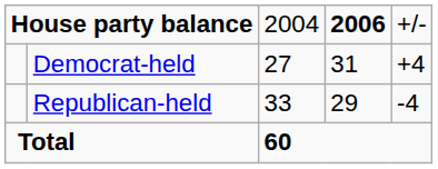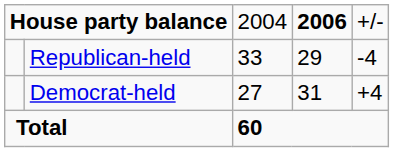rows swapped: Democrat-held <-> Republican-held
